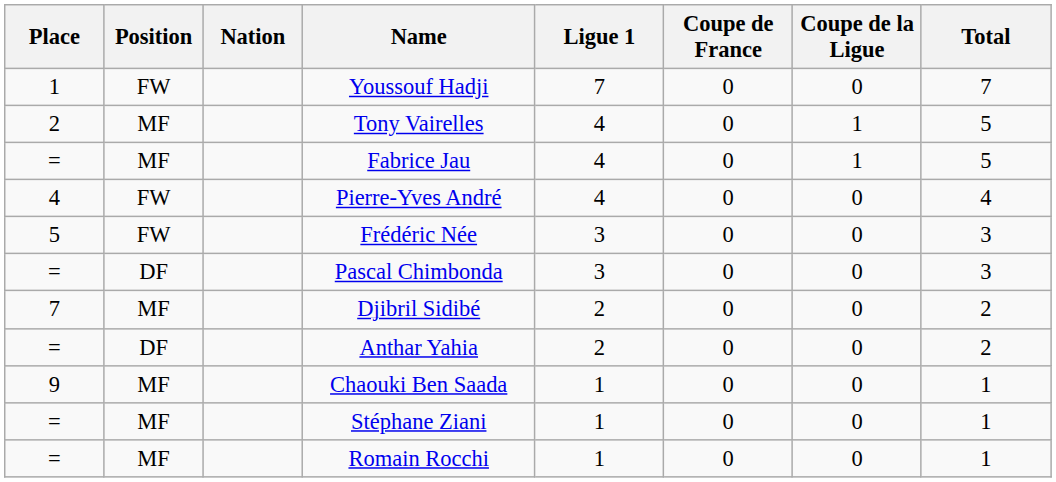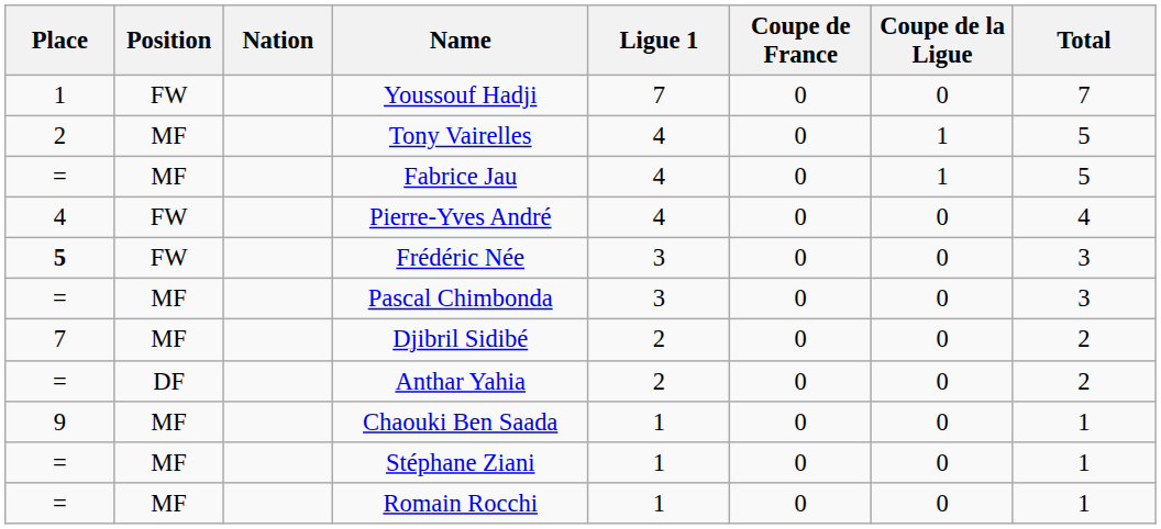Frédéric Née | Place: normal -> bold
Pascal Chimbonda | Position: DF -> MF
